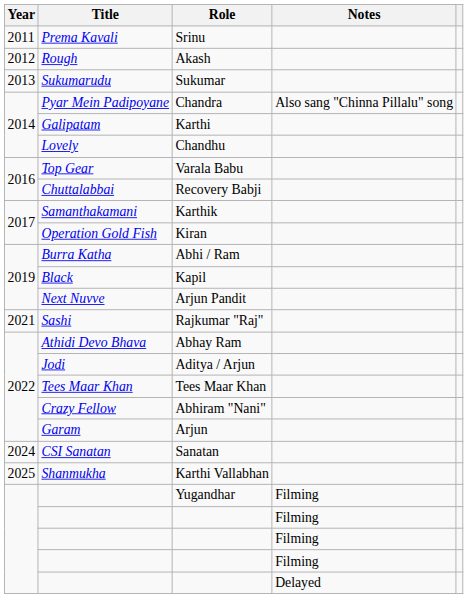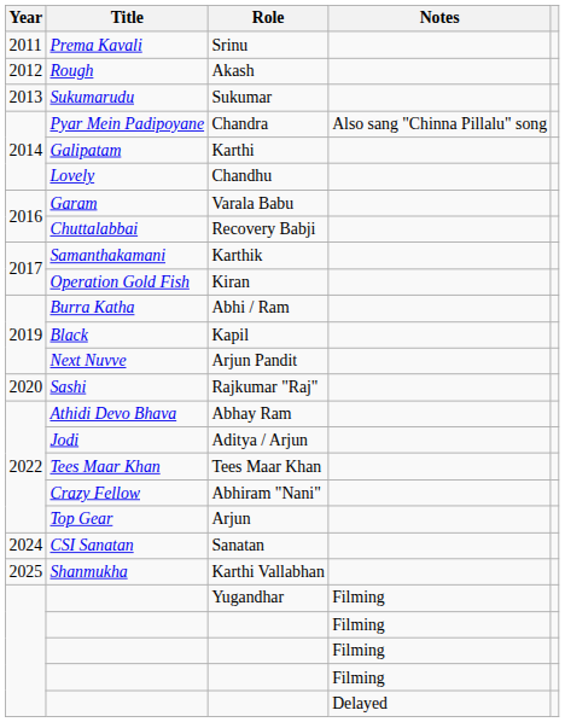Varala Babu | Title: Top Gear -> Garam
Rajkumar "Raj" | Year: 2021 -> 2020
Arjun | Title: Garam -> Top Gear
